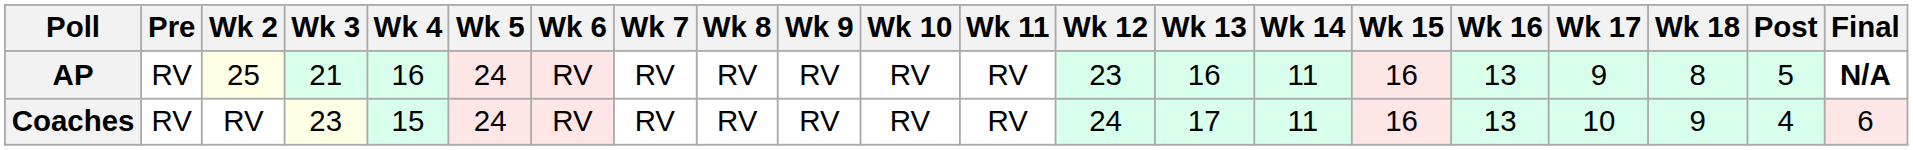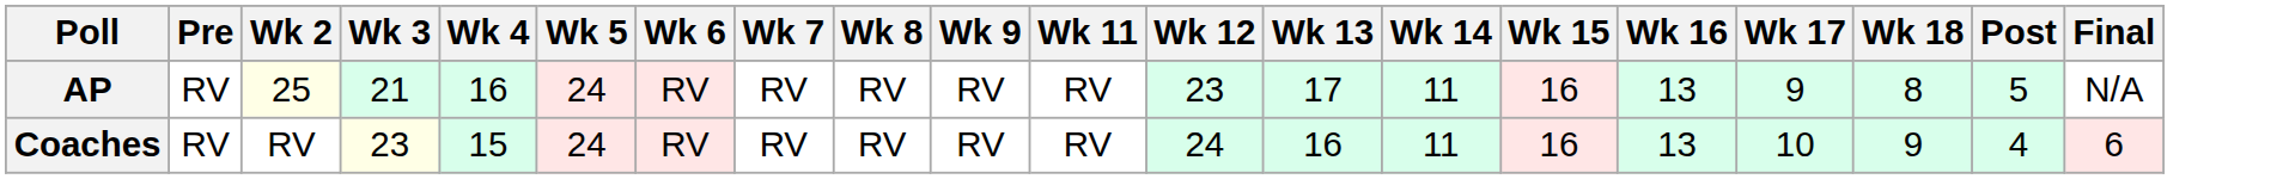- column: Wk 10 | RV | RV
AP | Wk 13: 16 -> 17
AP | Final: bold -> normal
Coaches | Wk 13: 17 -> 16
